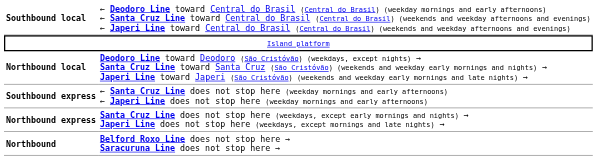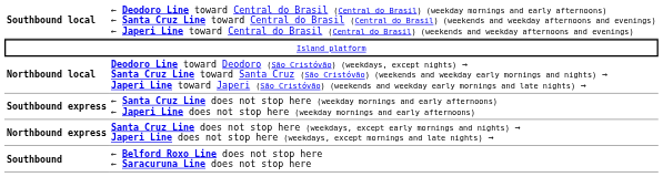+ row: Southbound | ← Belford Roxo Line does not stop here ← Saracuruna Line does not stop here
- row: Northbound | Belford Roxo Line does not stop here → Saracuruna Line does not stop here →
